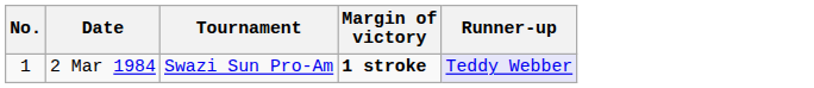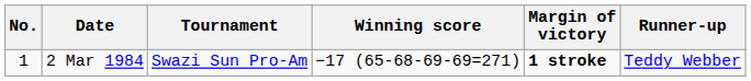+ column: Winning score | −17 (65-68-69-69=271)
2 Mar 1984 | Runner-up: lavender background -> no background
